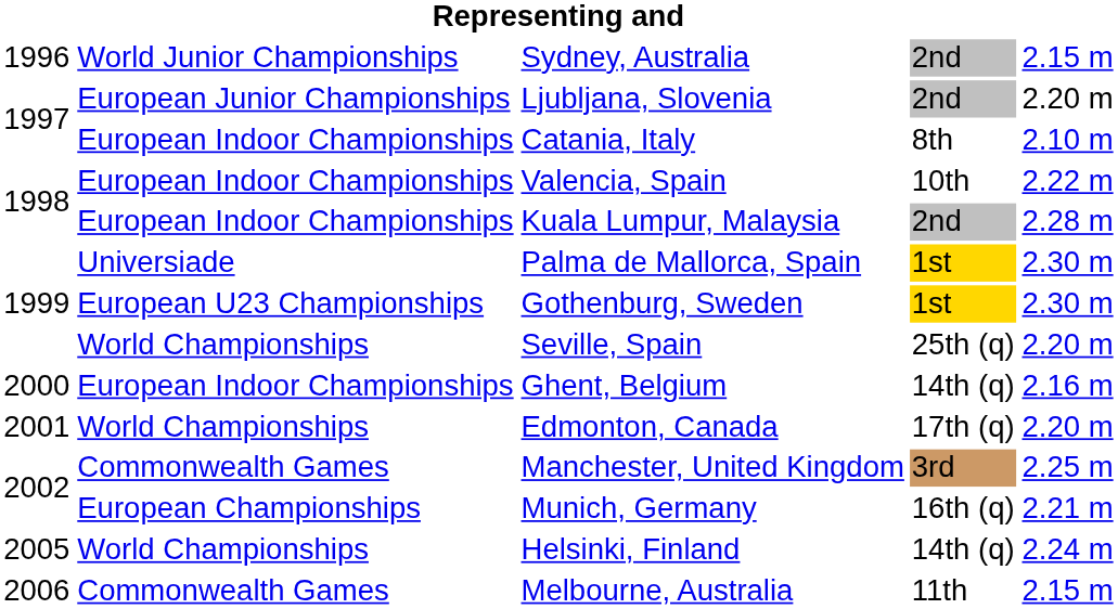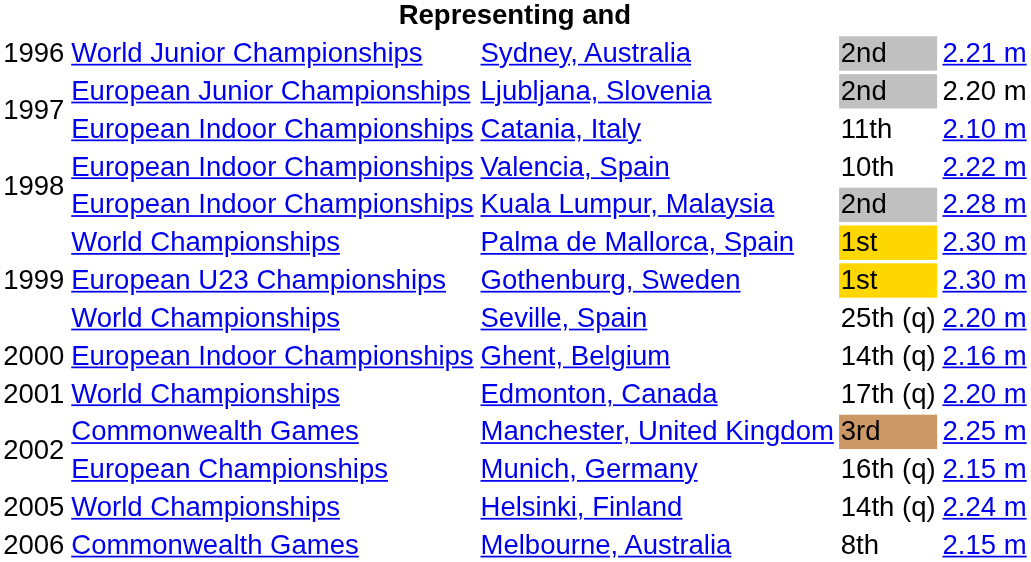Sydney, Australia | column 5: 2.15 m -> 2.21 m
Catania, Italy | column 4: 8th -> 11th
Palma de Mallorca, Spain | column 2: Universiade -> World Championships
Munich, Germany | column 5: 2.21 m -> 2.15 m
Melbourne, Australia | column 4: 11th -> 8th
